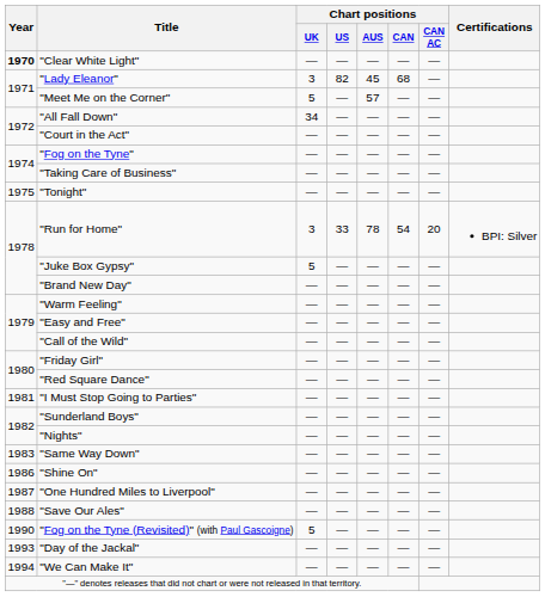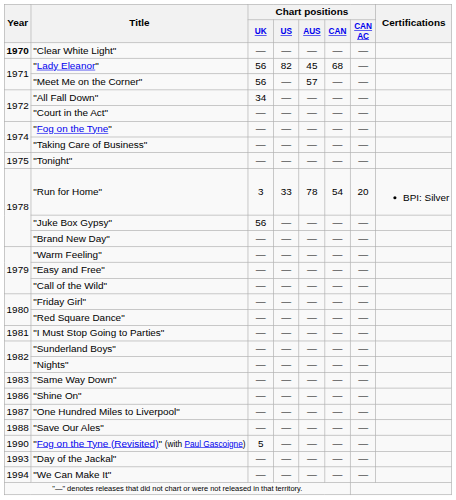"Lady Eleanor" | Chart positions / UK: 3 -> 56
"Meet Me on the Corner" | Chart positions / UK: 5 -> 56
"Juke Box Gypsy" | Chart positions / UK: 5 -> 56
